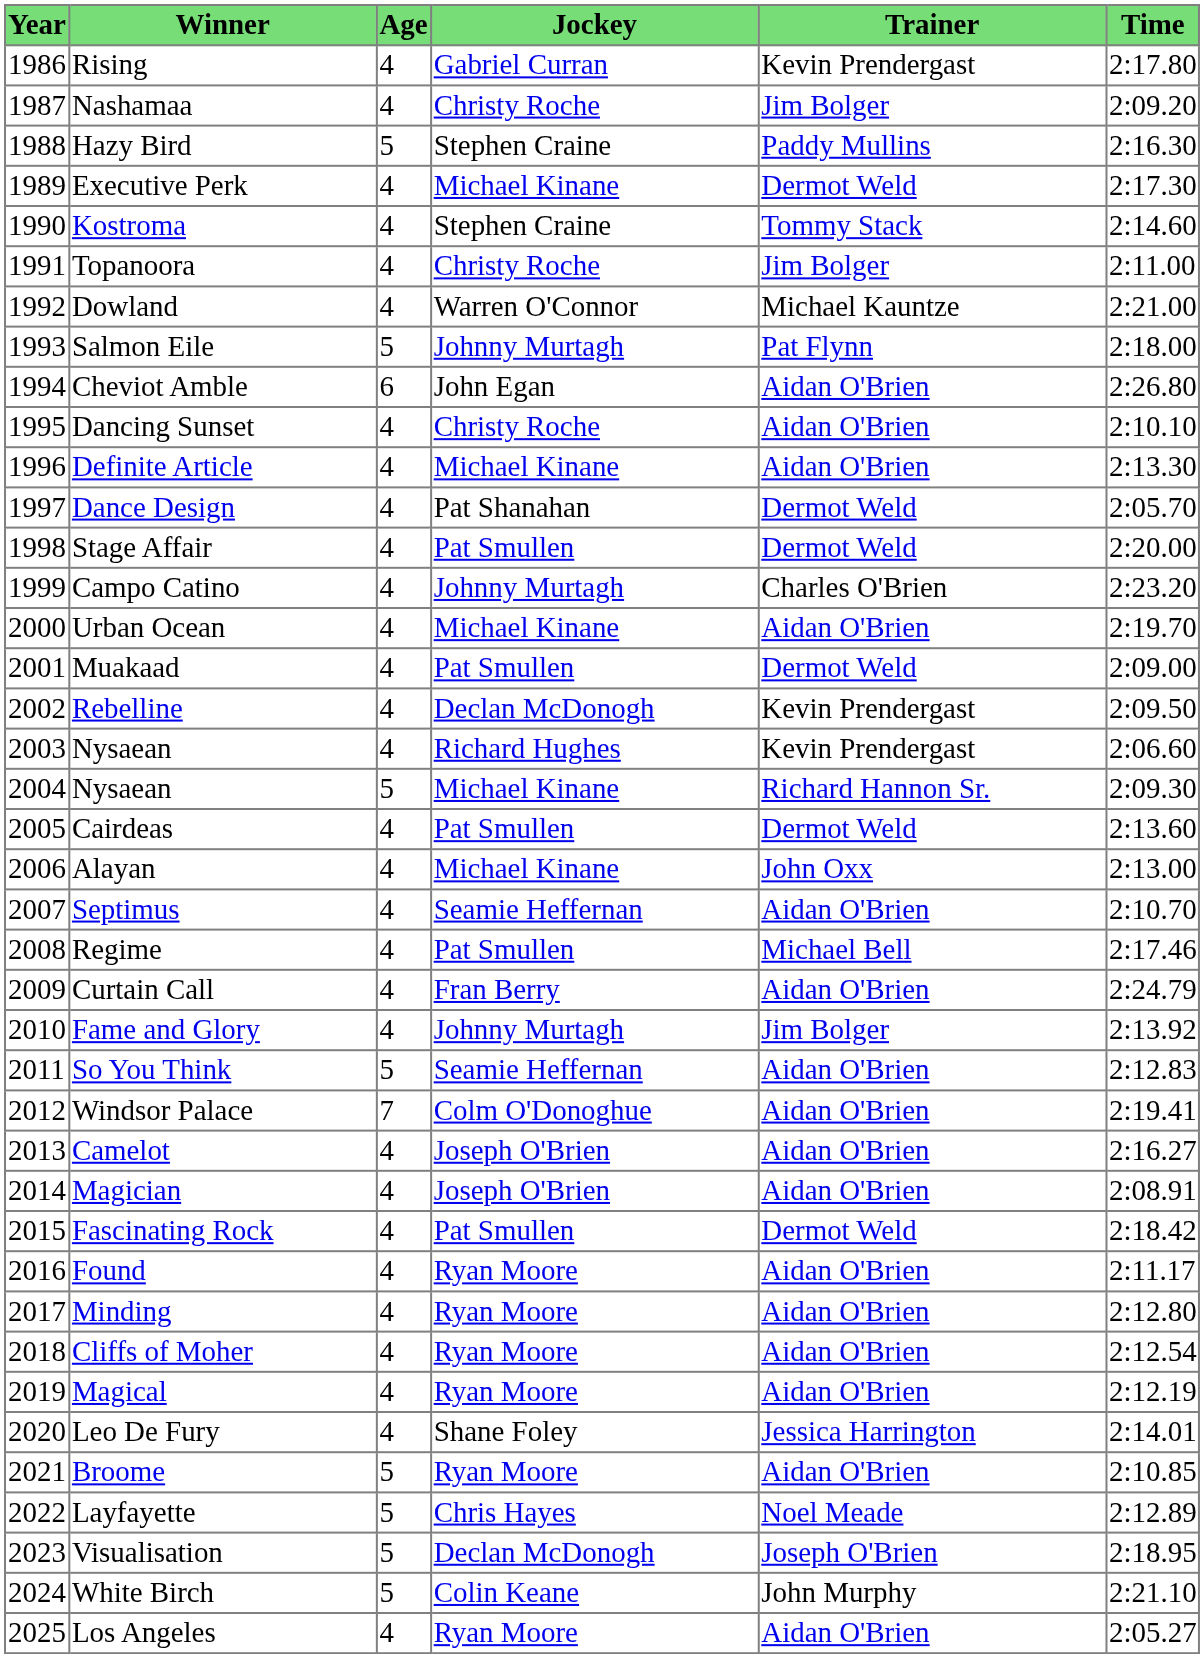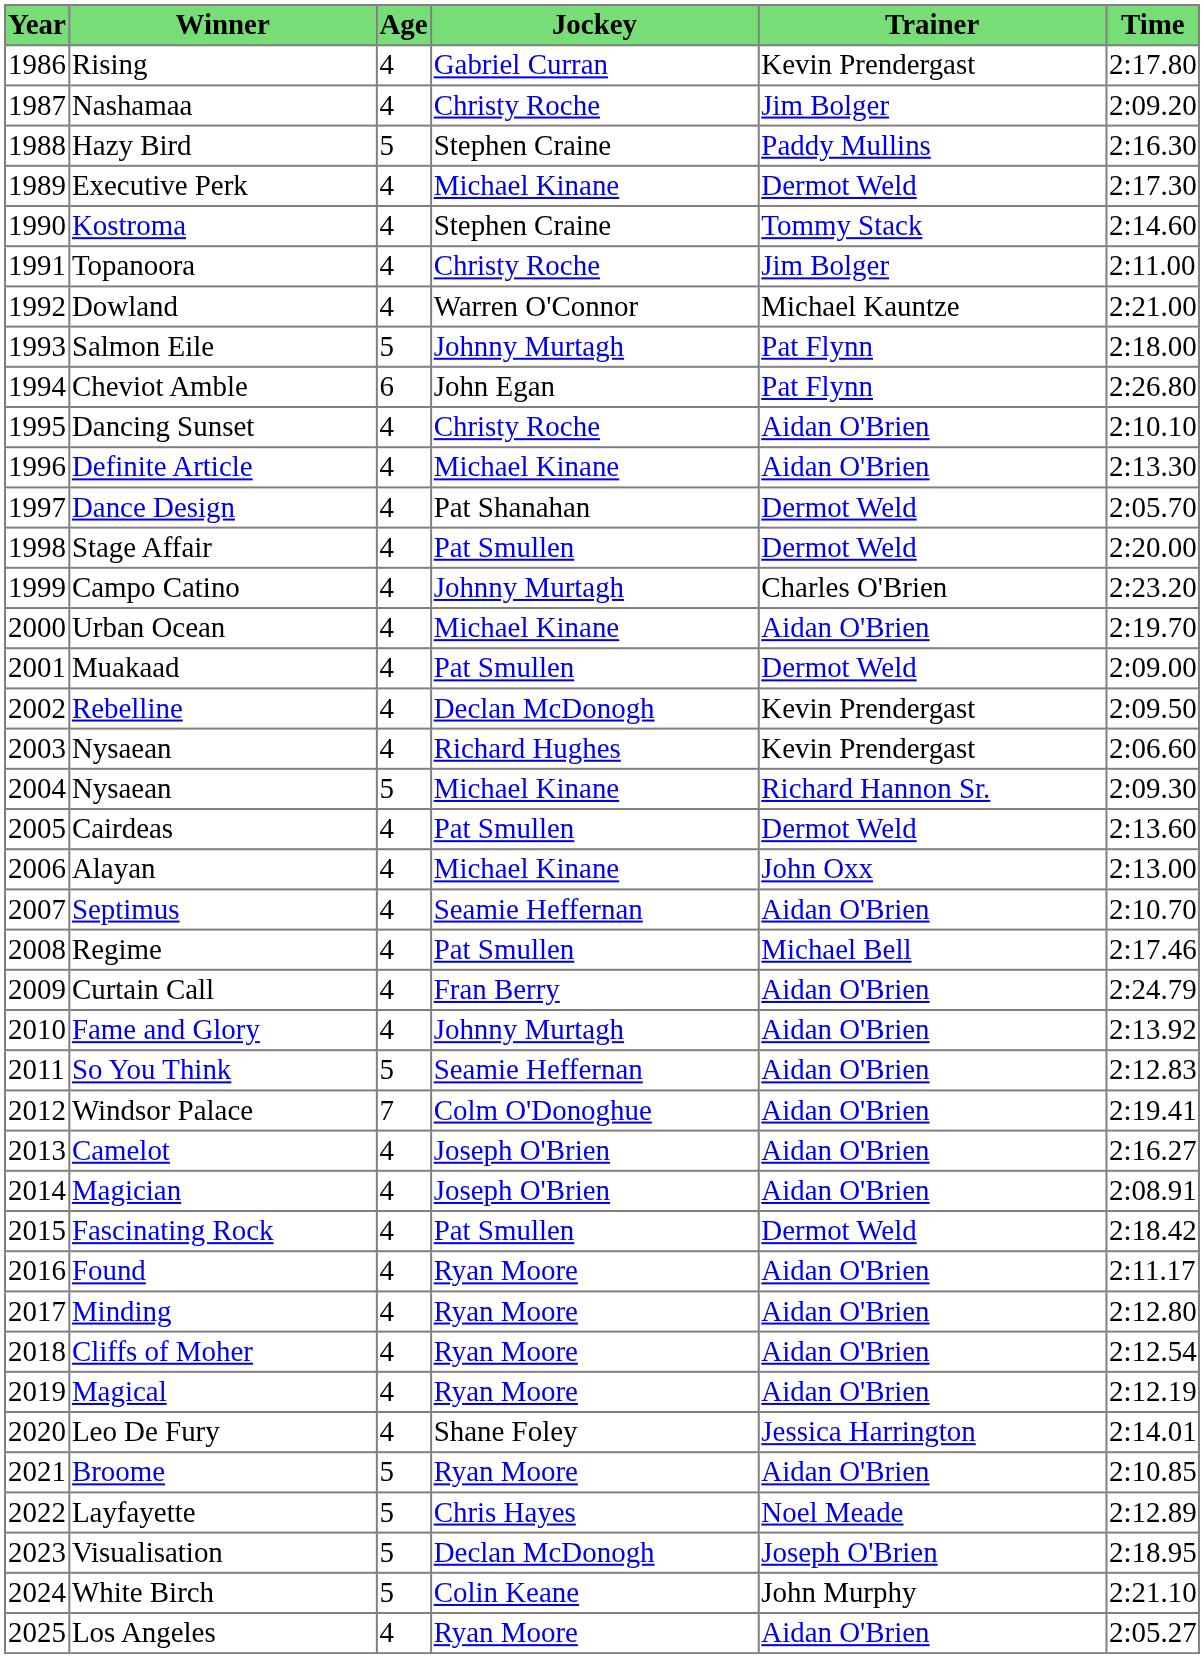Cheviot Amble | Trainer: Aidan O'Brien -> Pat Flynn
Fame and Glory | Trainer: Jim Bolger -> Aidan O'Brien
